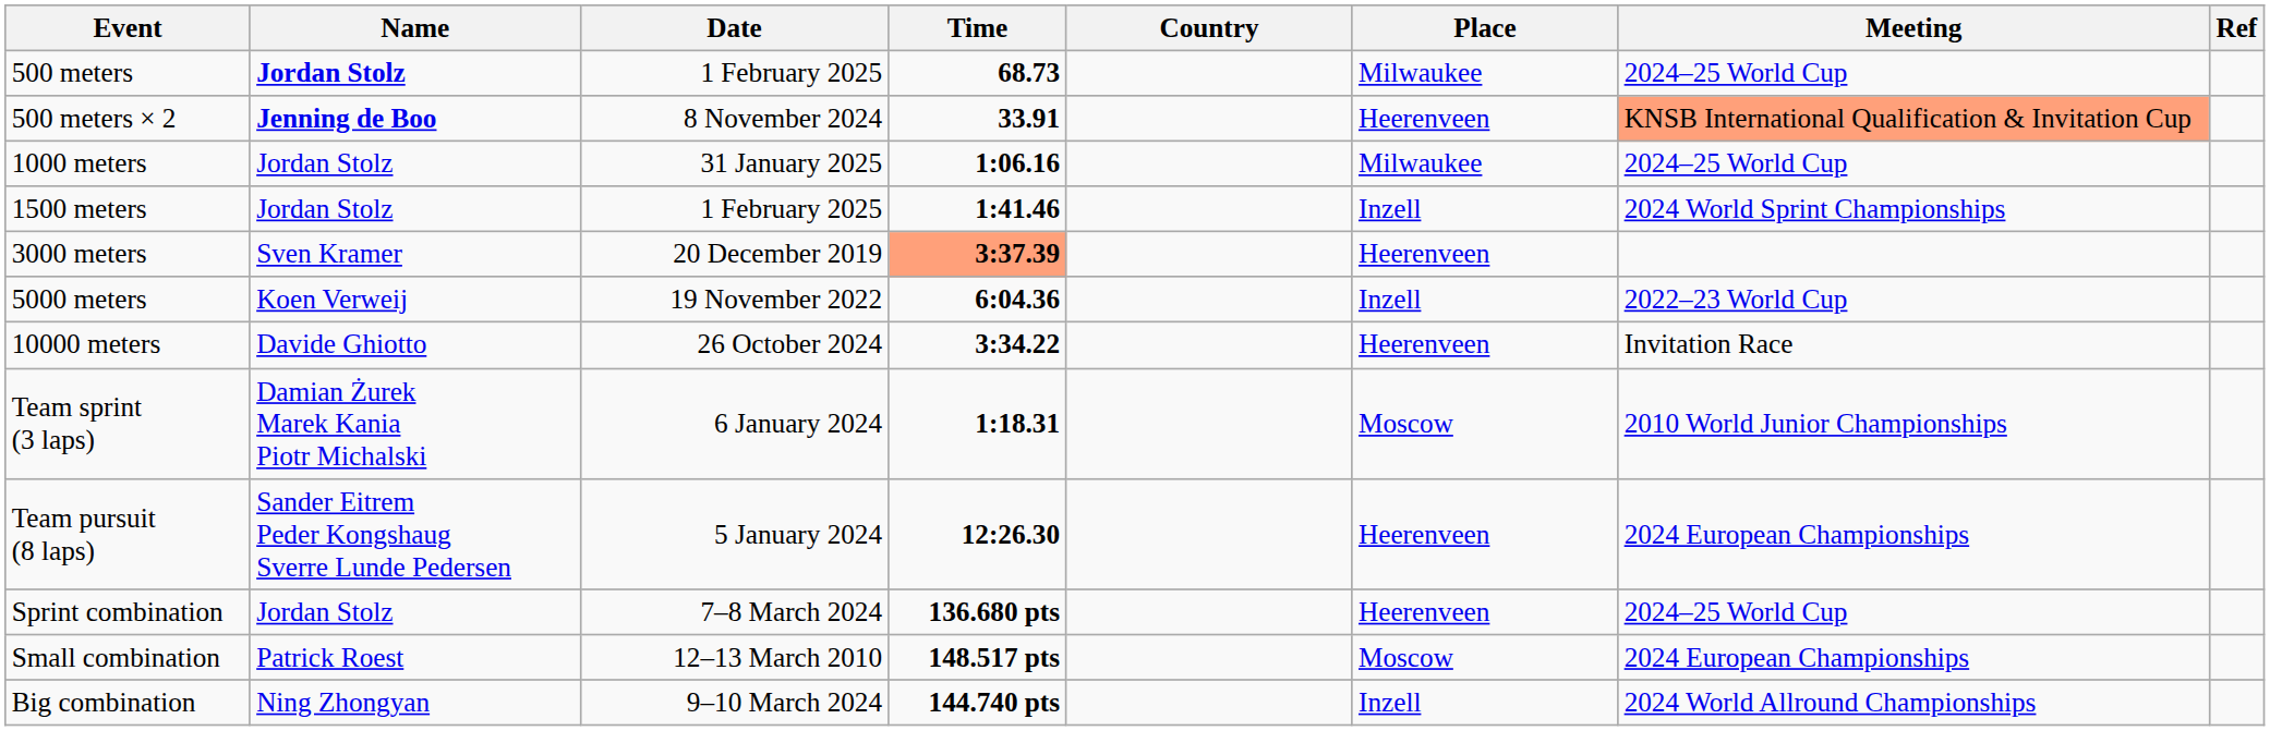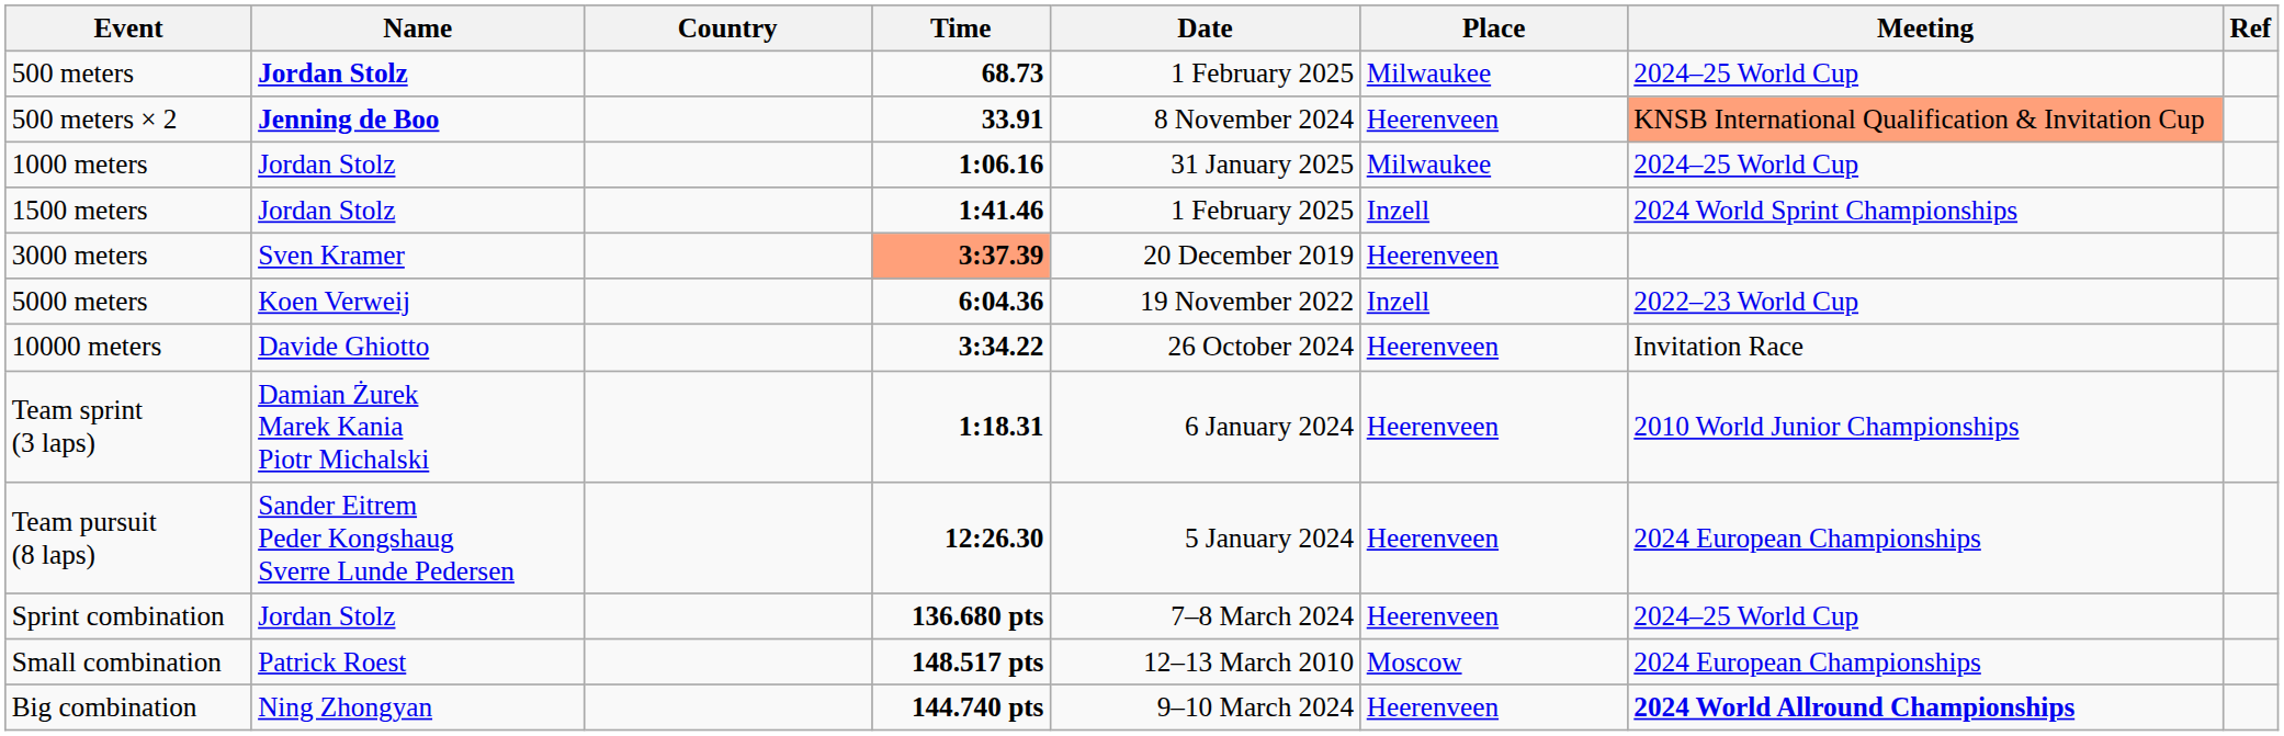columns swapped: Country <-> Date
Team sprint (3 laps) | Place: Moscow -> Heerenveen
Big combination | Place: Inzell -> Heerenveen
Big combination | Meeting: normal -> bold
